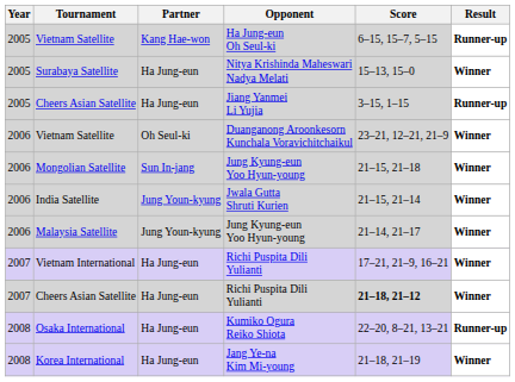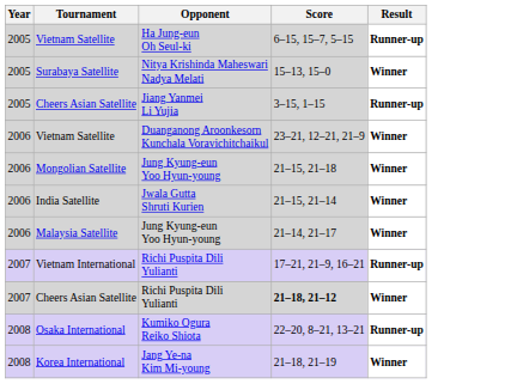- column: Partner | Kang Hae-won | Ha Jung-eun | Ha Jung-eun | Oh Seul-ki | Sun In-jang | Jung Youn-kyung | Jung Youn-kyung | Ha Jung-eun | Ha Jung-eun | Ha Jung-eun | Ha Jung-eun
Vietnam International | Result: Winner -> Runner-up
